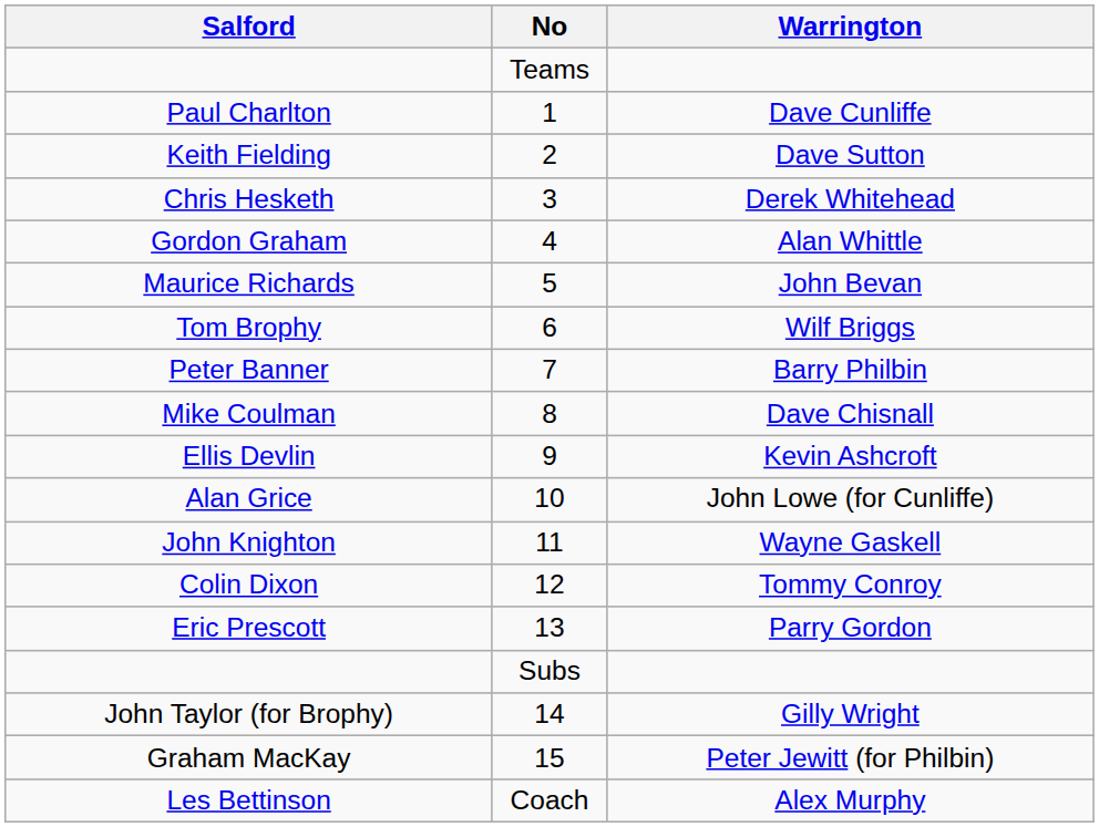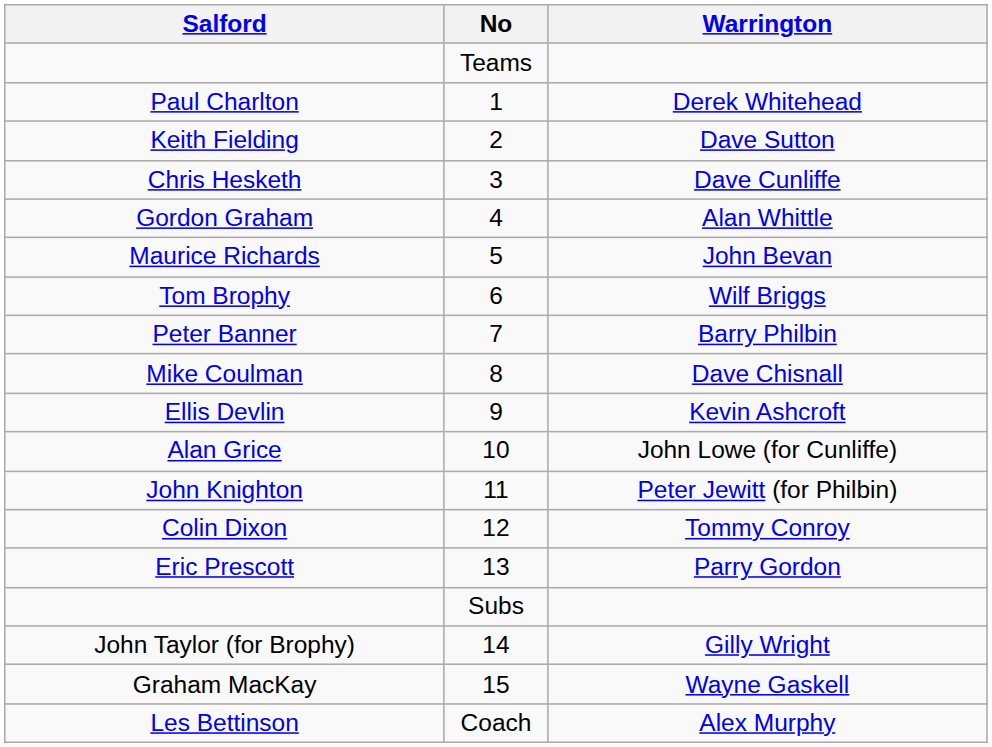Paul Charlton | Warrington: Dave Cunliffe -> Derek Whitehead
Chris Hesketh | Warrington: Derek Whitehead -> Dave Cunliffe
John Knighton | Warrington: Wayne Gaskell -> Peter Jewitt (for Philbin)
Graham MacKay | Warrington: Peter Jewitt (for Philbin) -> Wayne Gaskell
